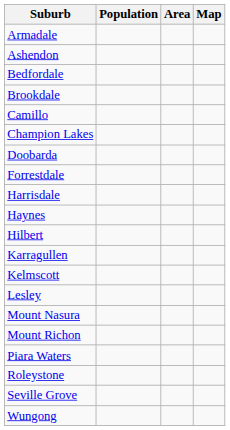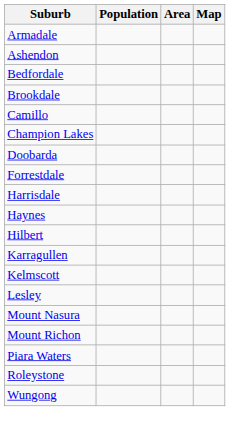- row: Seville Grove
